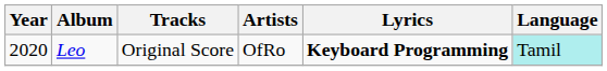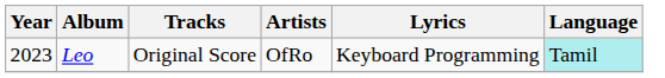Leo | Year: 2020 -> 2023
Leo | Lyrics: bold -> normal
